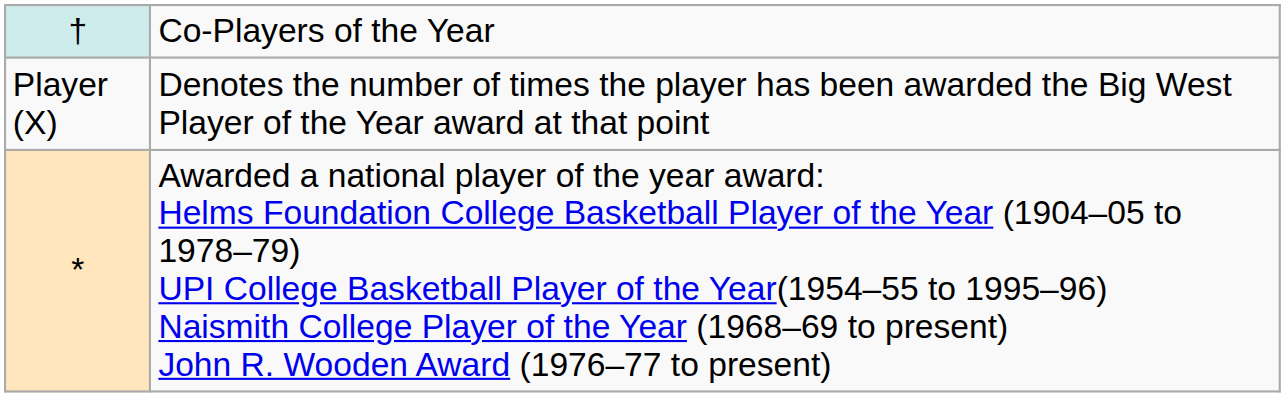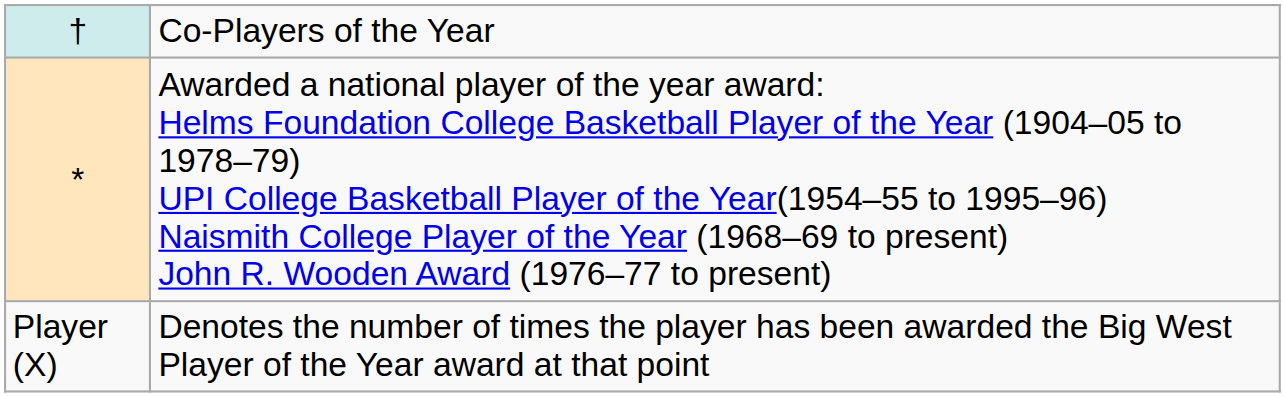rows swapped: * <-> Player (X)
